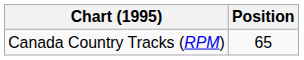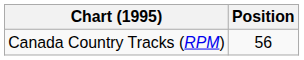Canada Country Tracks (RPM) | Position: 65 -> 56
